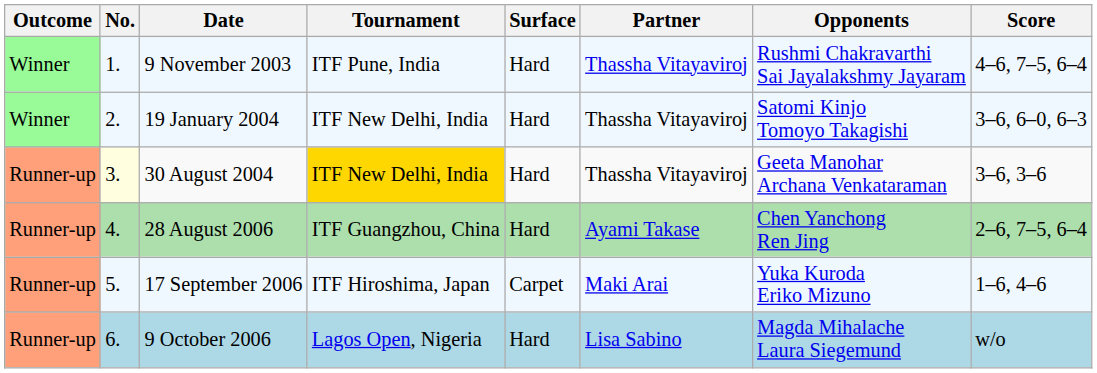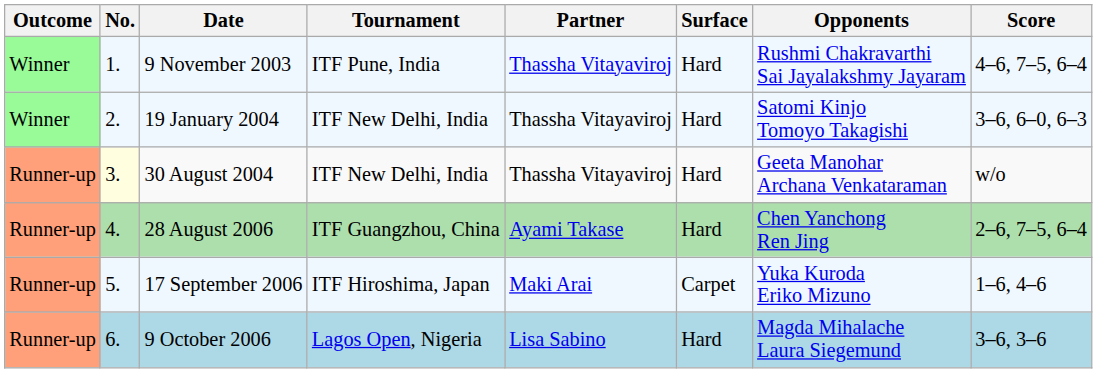columns swapped: Surface <-> Partner
30 August 2004 | Tournament: gold background -> no background
30 August 2004 | Score: 3–6, 3–6 -> w/o
9 October 2006 | Score: w/o -> 3–6, 3–6
